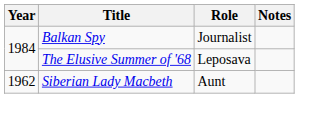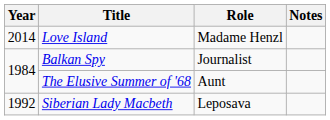+ row: 2014 | Love Island | Madame Henzl
The Elusive Summer of '68 | Role: Leposava -> Aunt
Siberian Lady Macbeth | Year: 1962 -> 1992
Siberian Lady Macbeth | Role: Aunt -> Leposava
